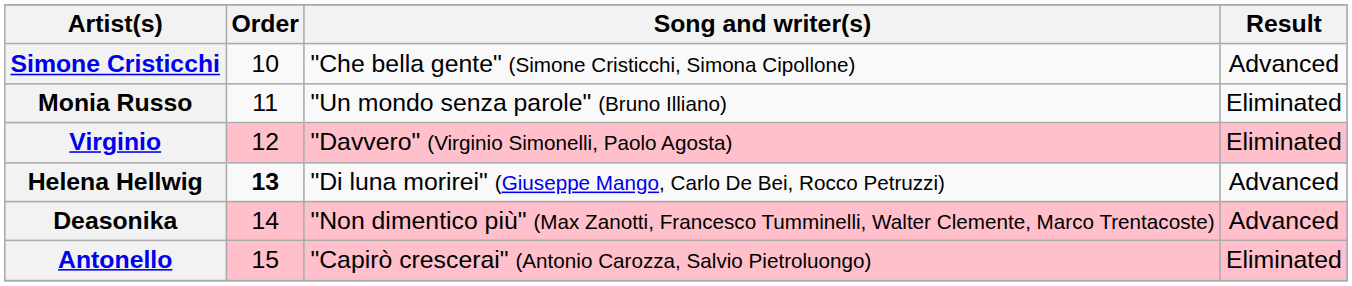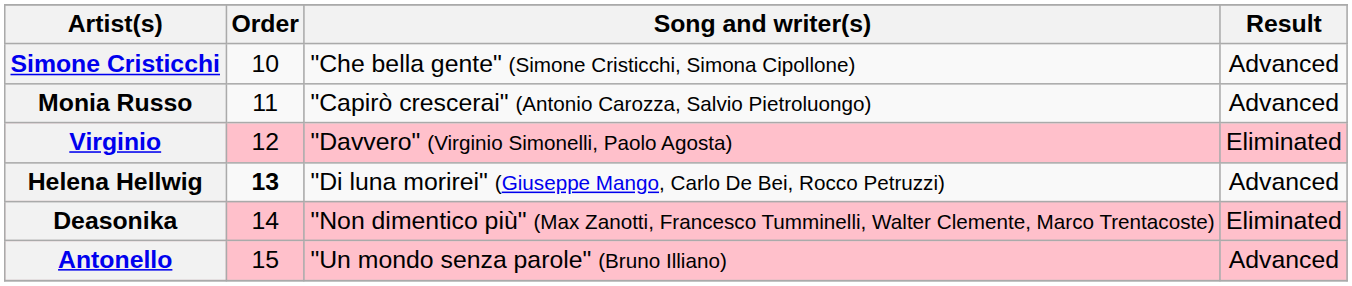Monia Russo | Song and writer(s): "Un mondo senza parole" (Bruno Illiano) -> "Capirò crescerai" (Antonio Carozza, Salvio Pietroluongo)
Monia Russo | Result: Eliminated -> Advanced
Deasonika | Result: Advanced -> Eliminated
Antonello | Song and writer(s): "Capirò crescerai" (Antonio Carozza, Salvio Pietroluongo) -> "Un mondo senza parole" (Bruno Illiano)
Antonello | Result: Eliminated -> Advanced
